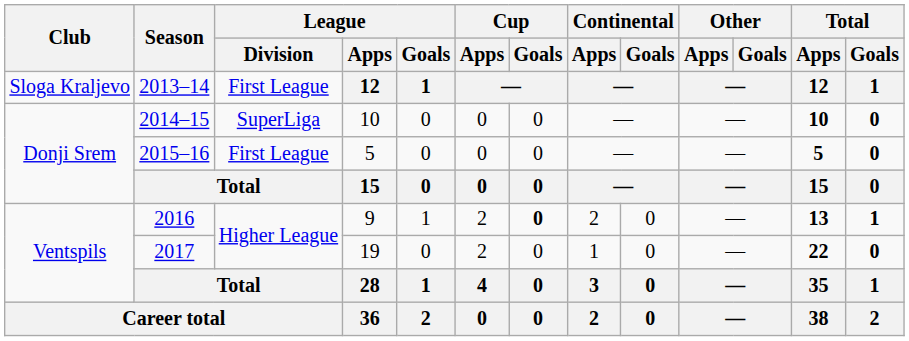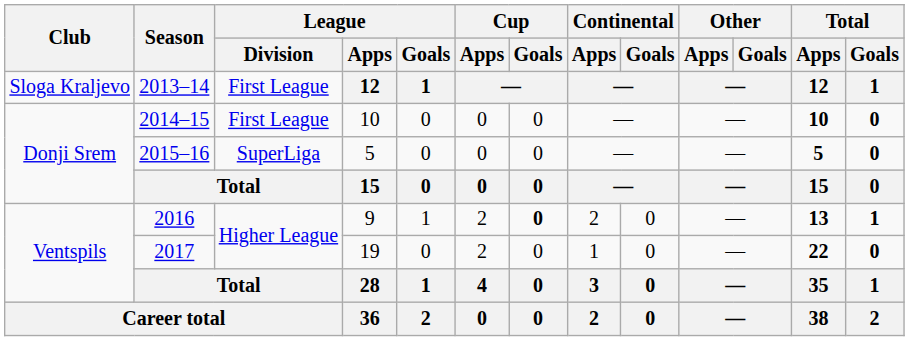2014–15 | League / Division: SuperLiga -> First League
2015–16 | League / Division: First League -> SuperLiga
